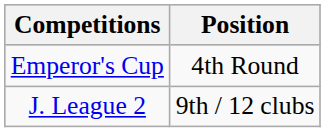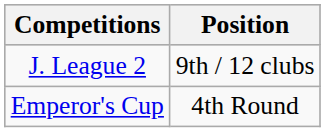rows swapped: J. League 2 <-> Emperor's Cup
